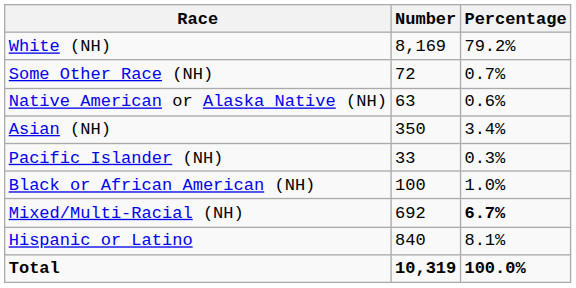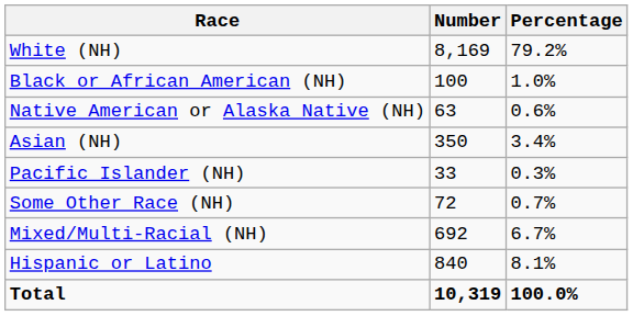rows swapped: Black or African American (NH) <-> Some Other Race (NH)
Mixed/Multi-Racial (NH) | Percentage: bold -> normal
